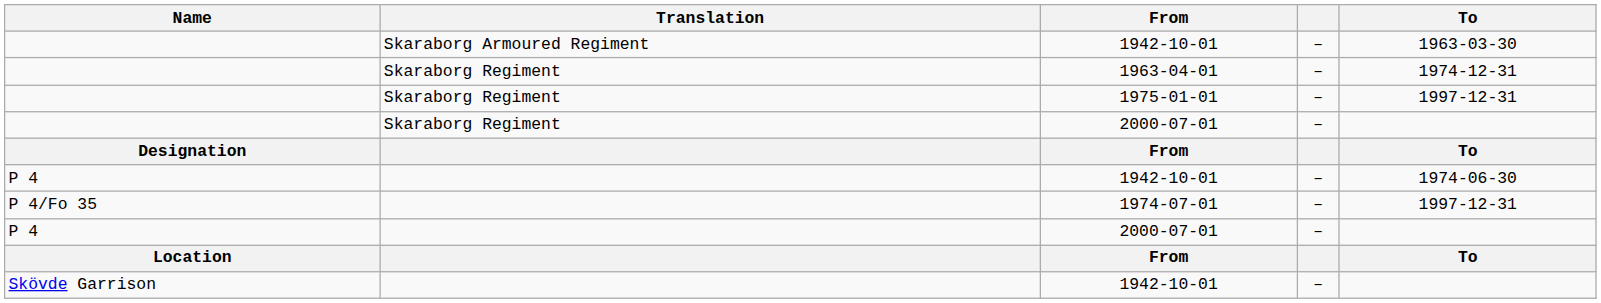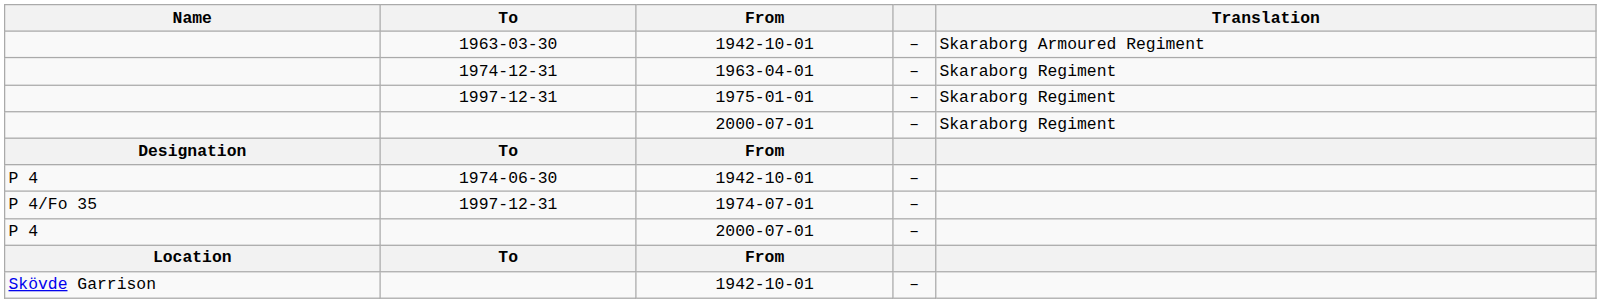columns swapped: Translation <-> To
